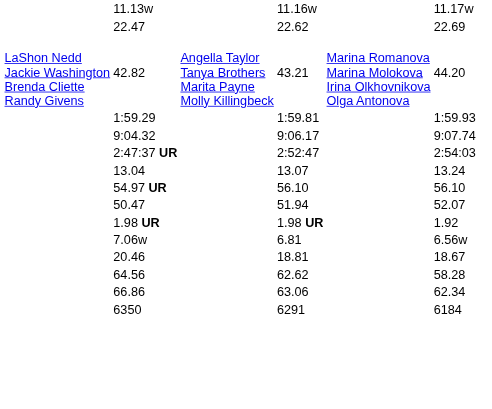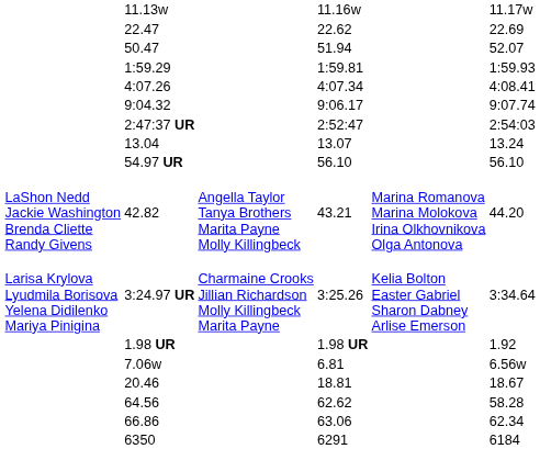rows swapped: 50.47 <-> 42.82
+ row: 4:07.26 | 4:07.34 | 4:08.41
+ row: Larisa Krylova Lyudmila Borisova Yelena Didilenko Mariya Pinigina | 3:24.97 UR | Charmaine Crooks Jillian Richardson Molly Killingbeck Marita Payne | 3:25.26 | Kelia Bolton Easter Gabriel Sharon Dabney Arlise Emerson | 3:34.64
